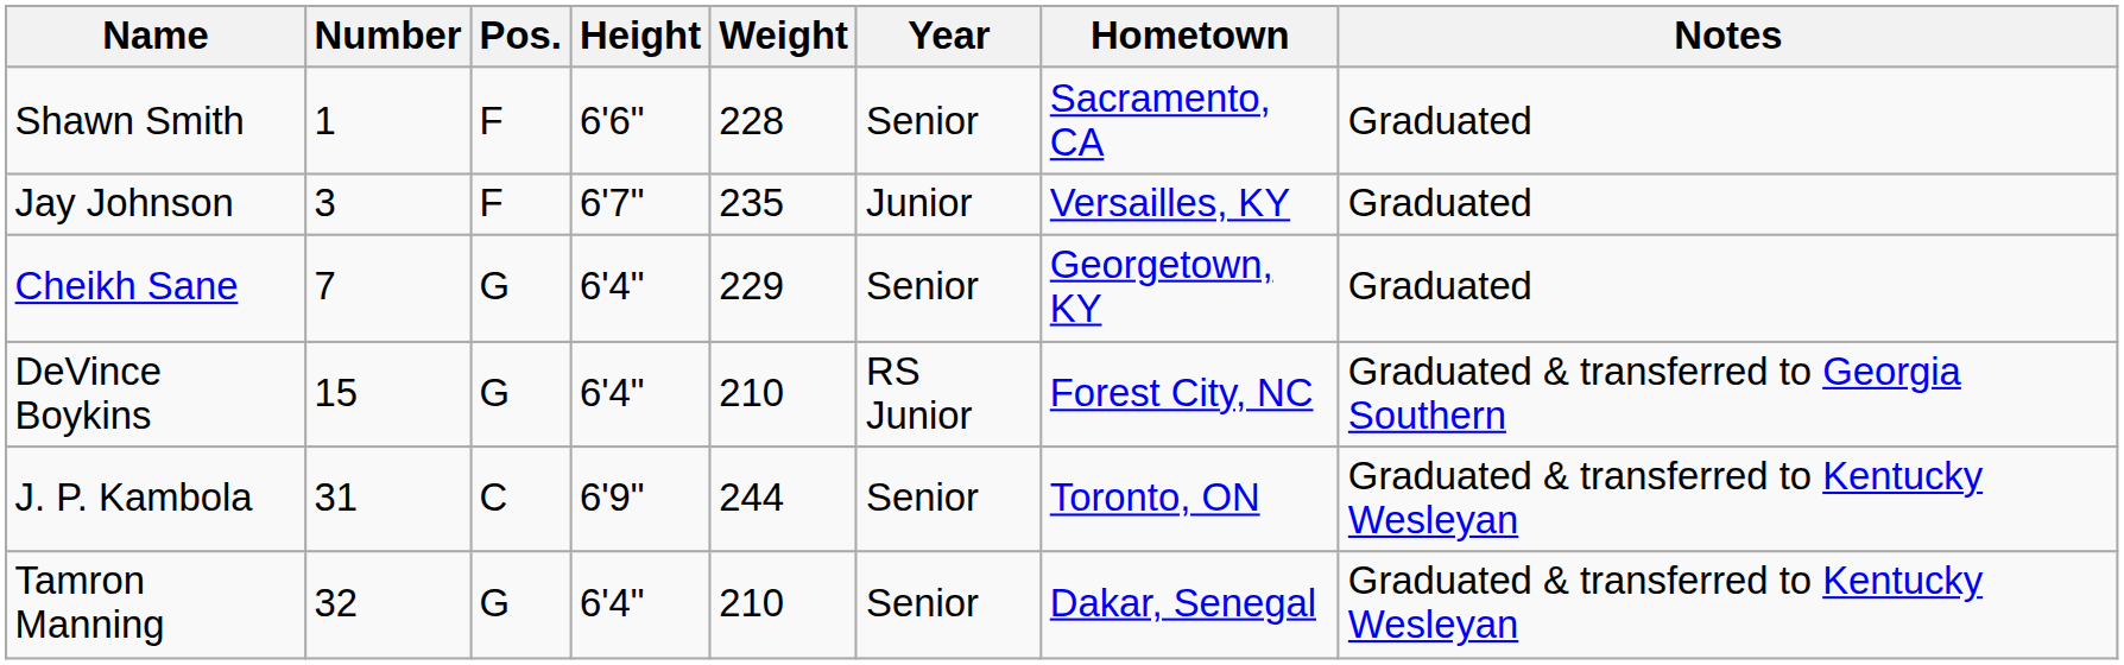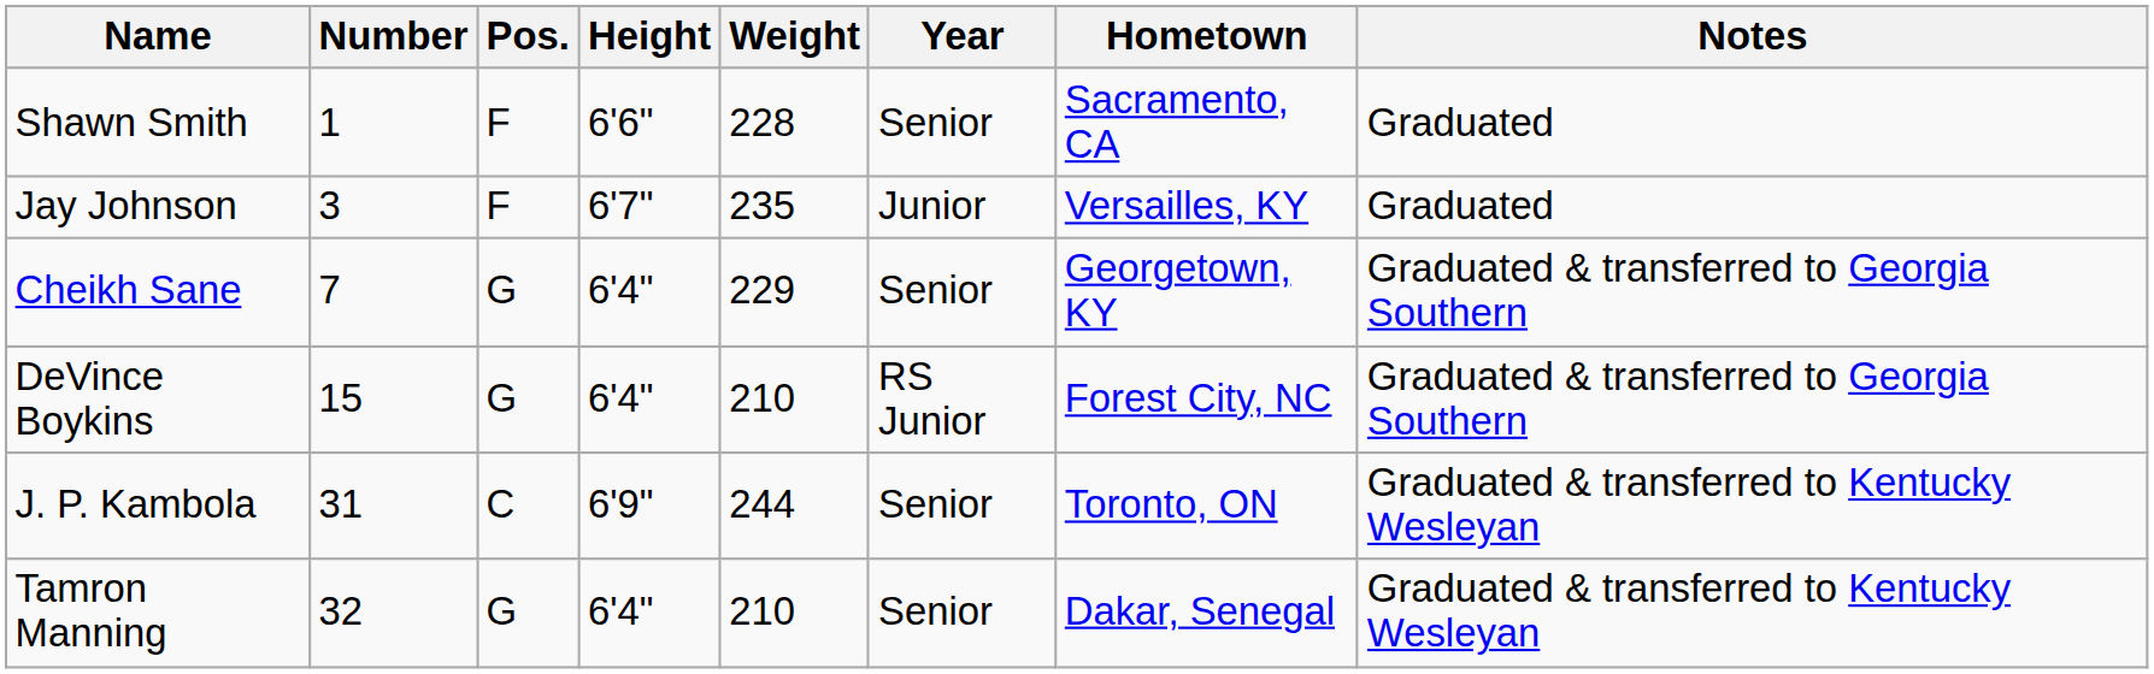Cheikh Sane | Notes: Graduated -> Graduated & transferred to Georgia Southern
